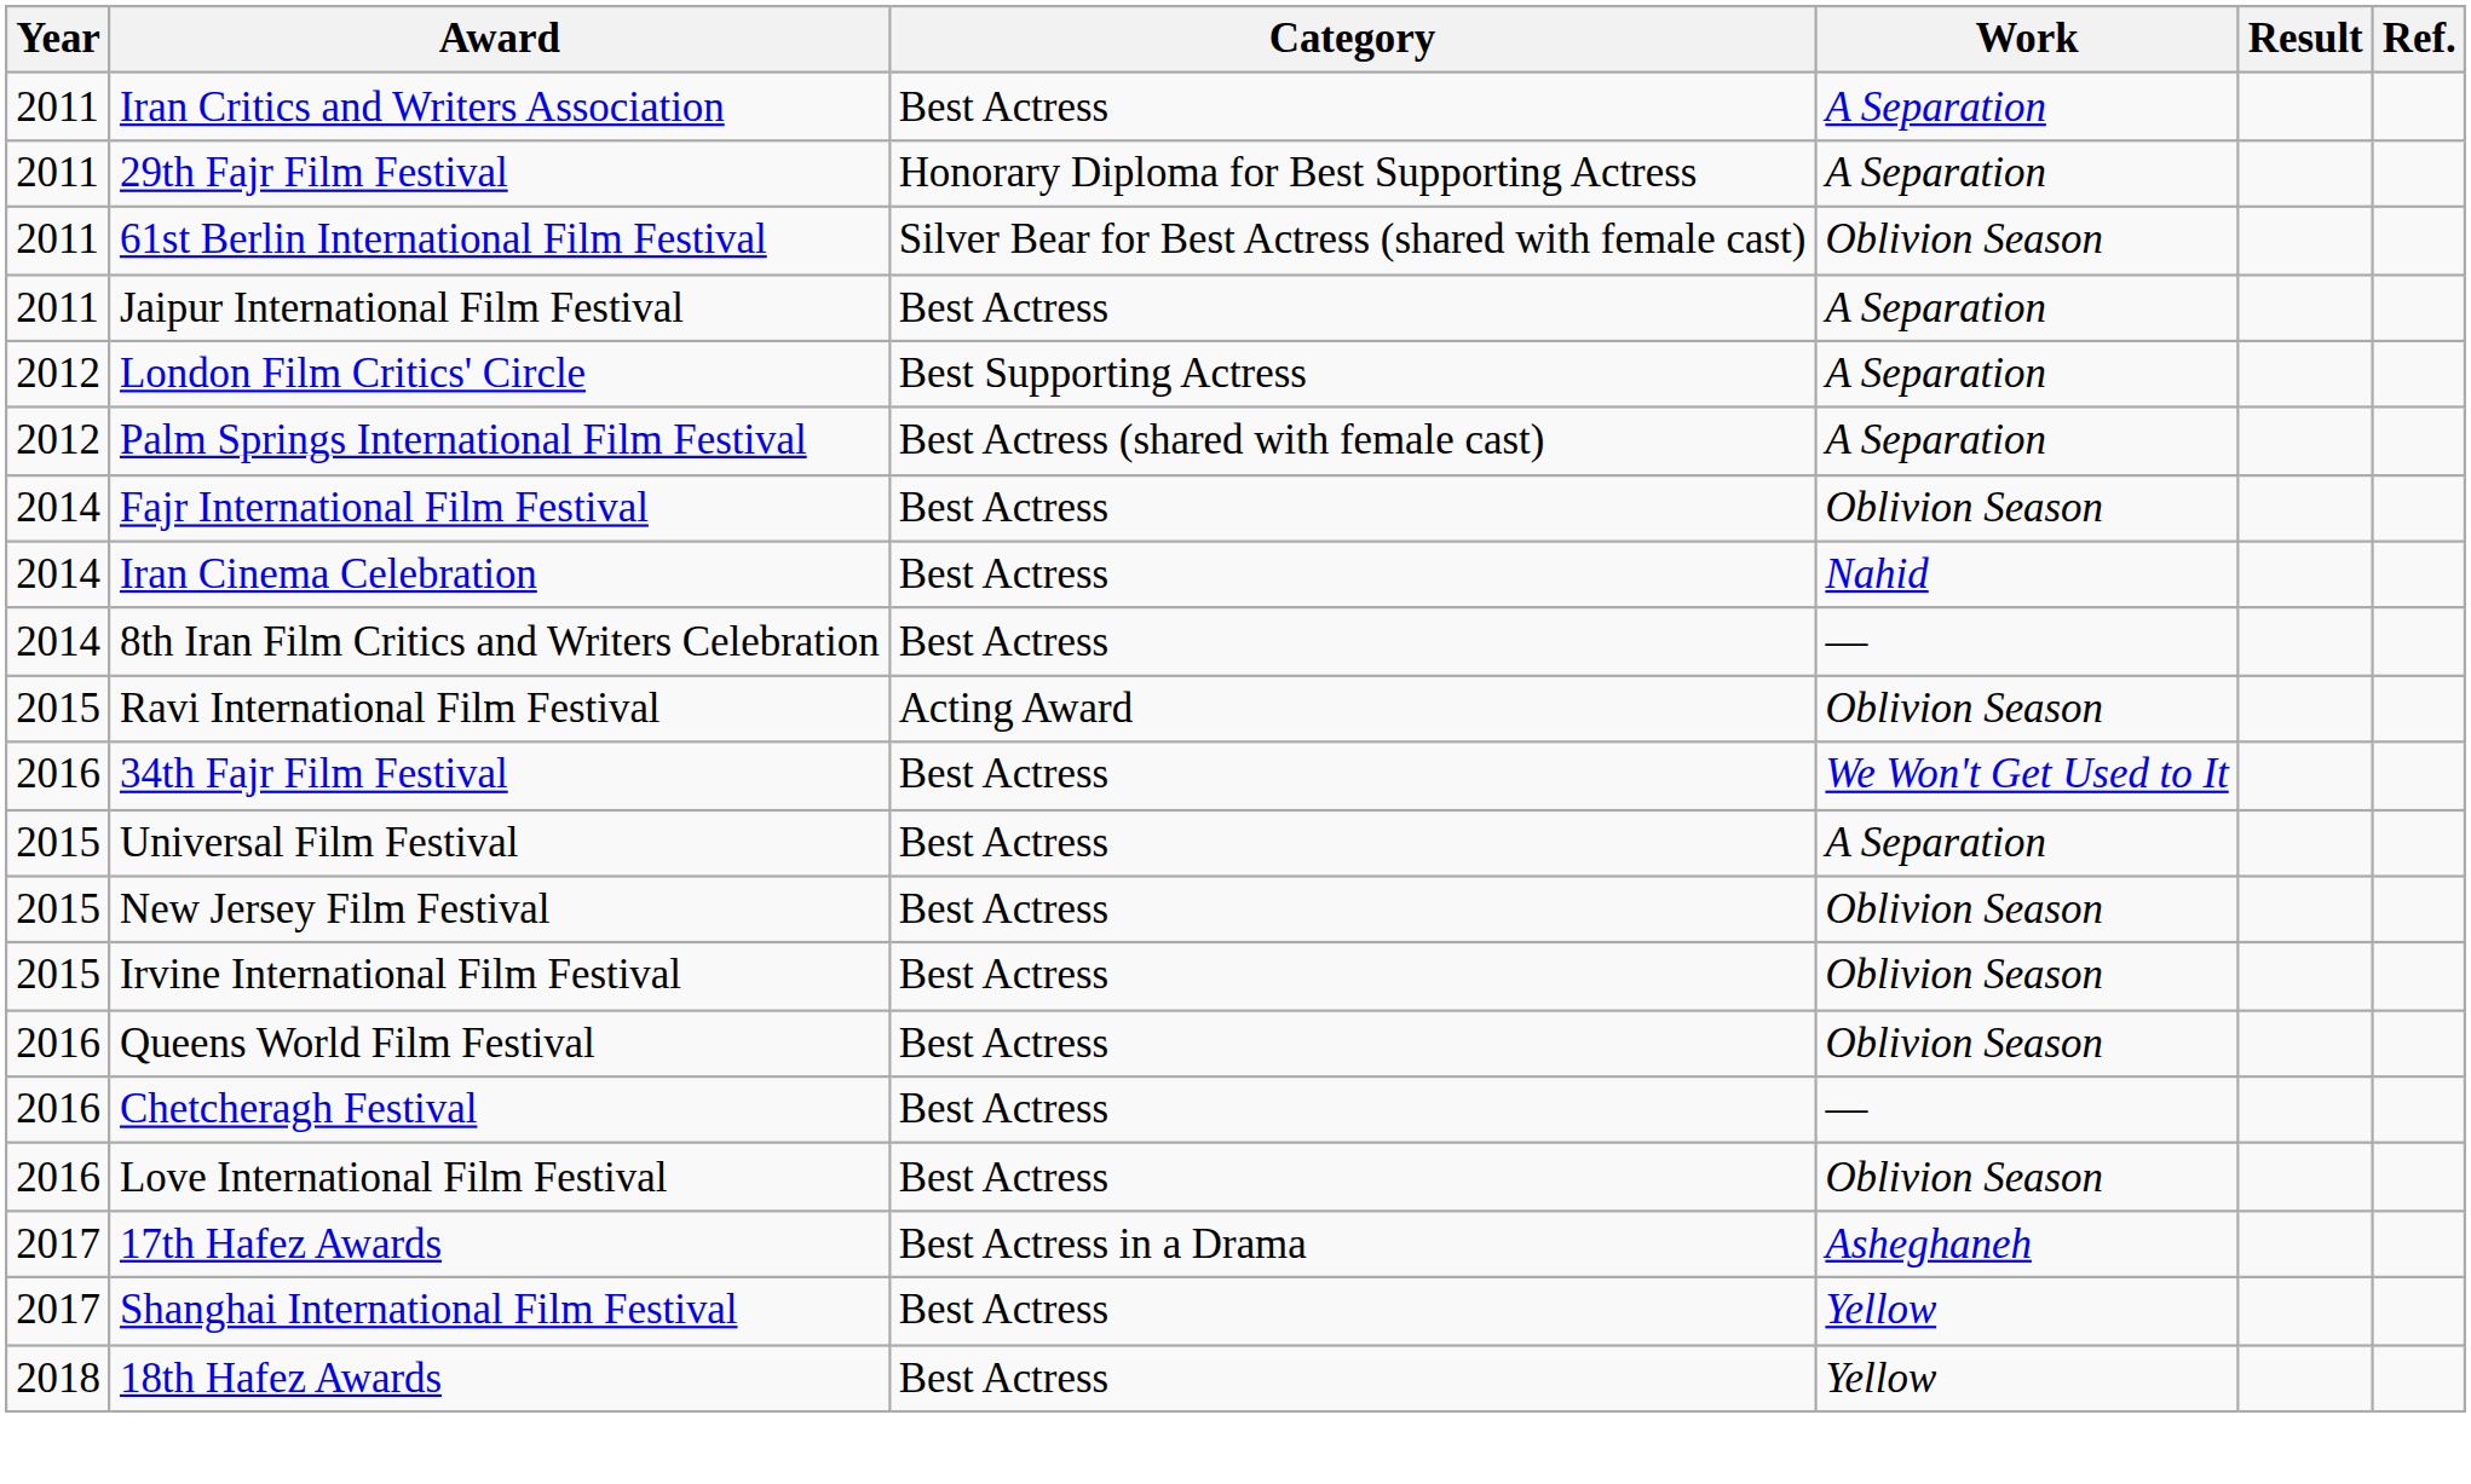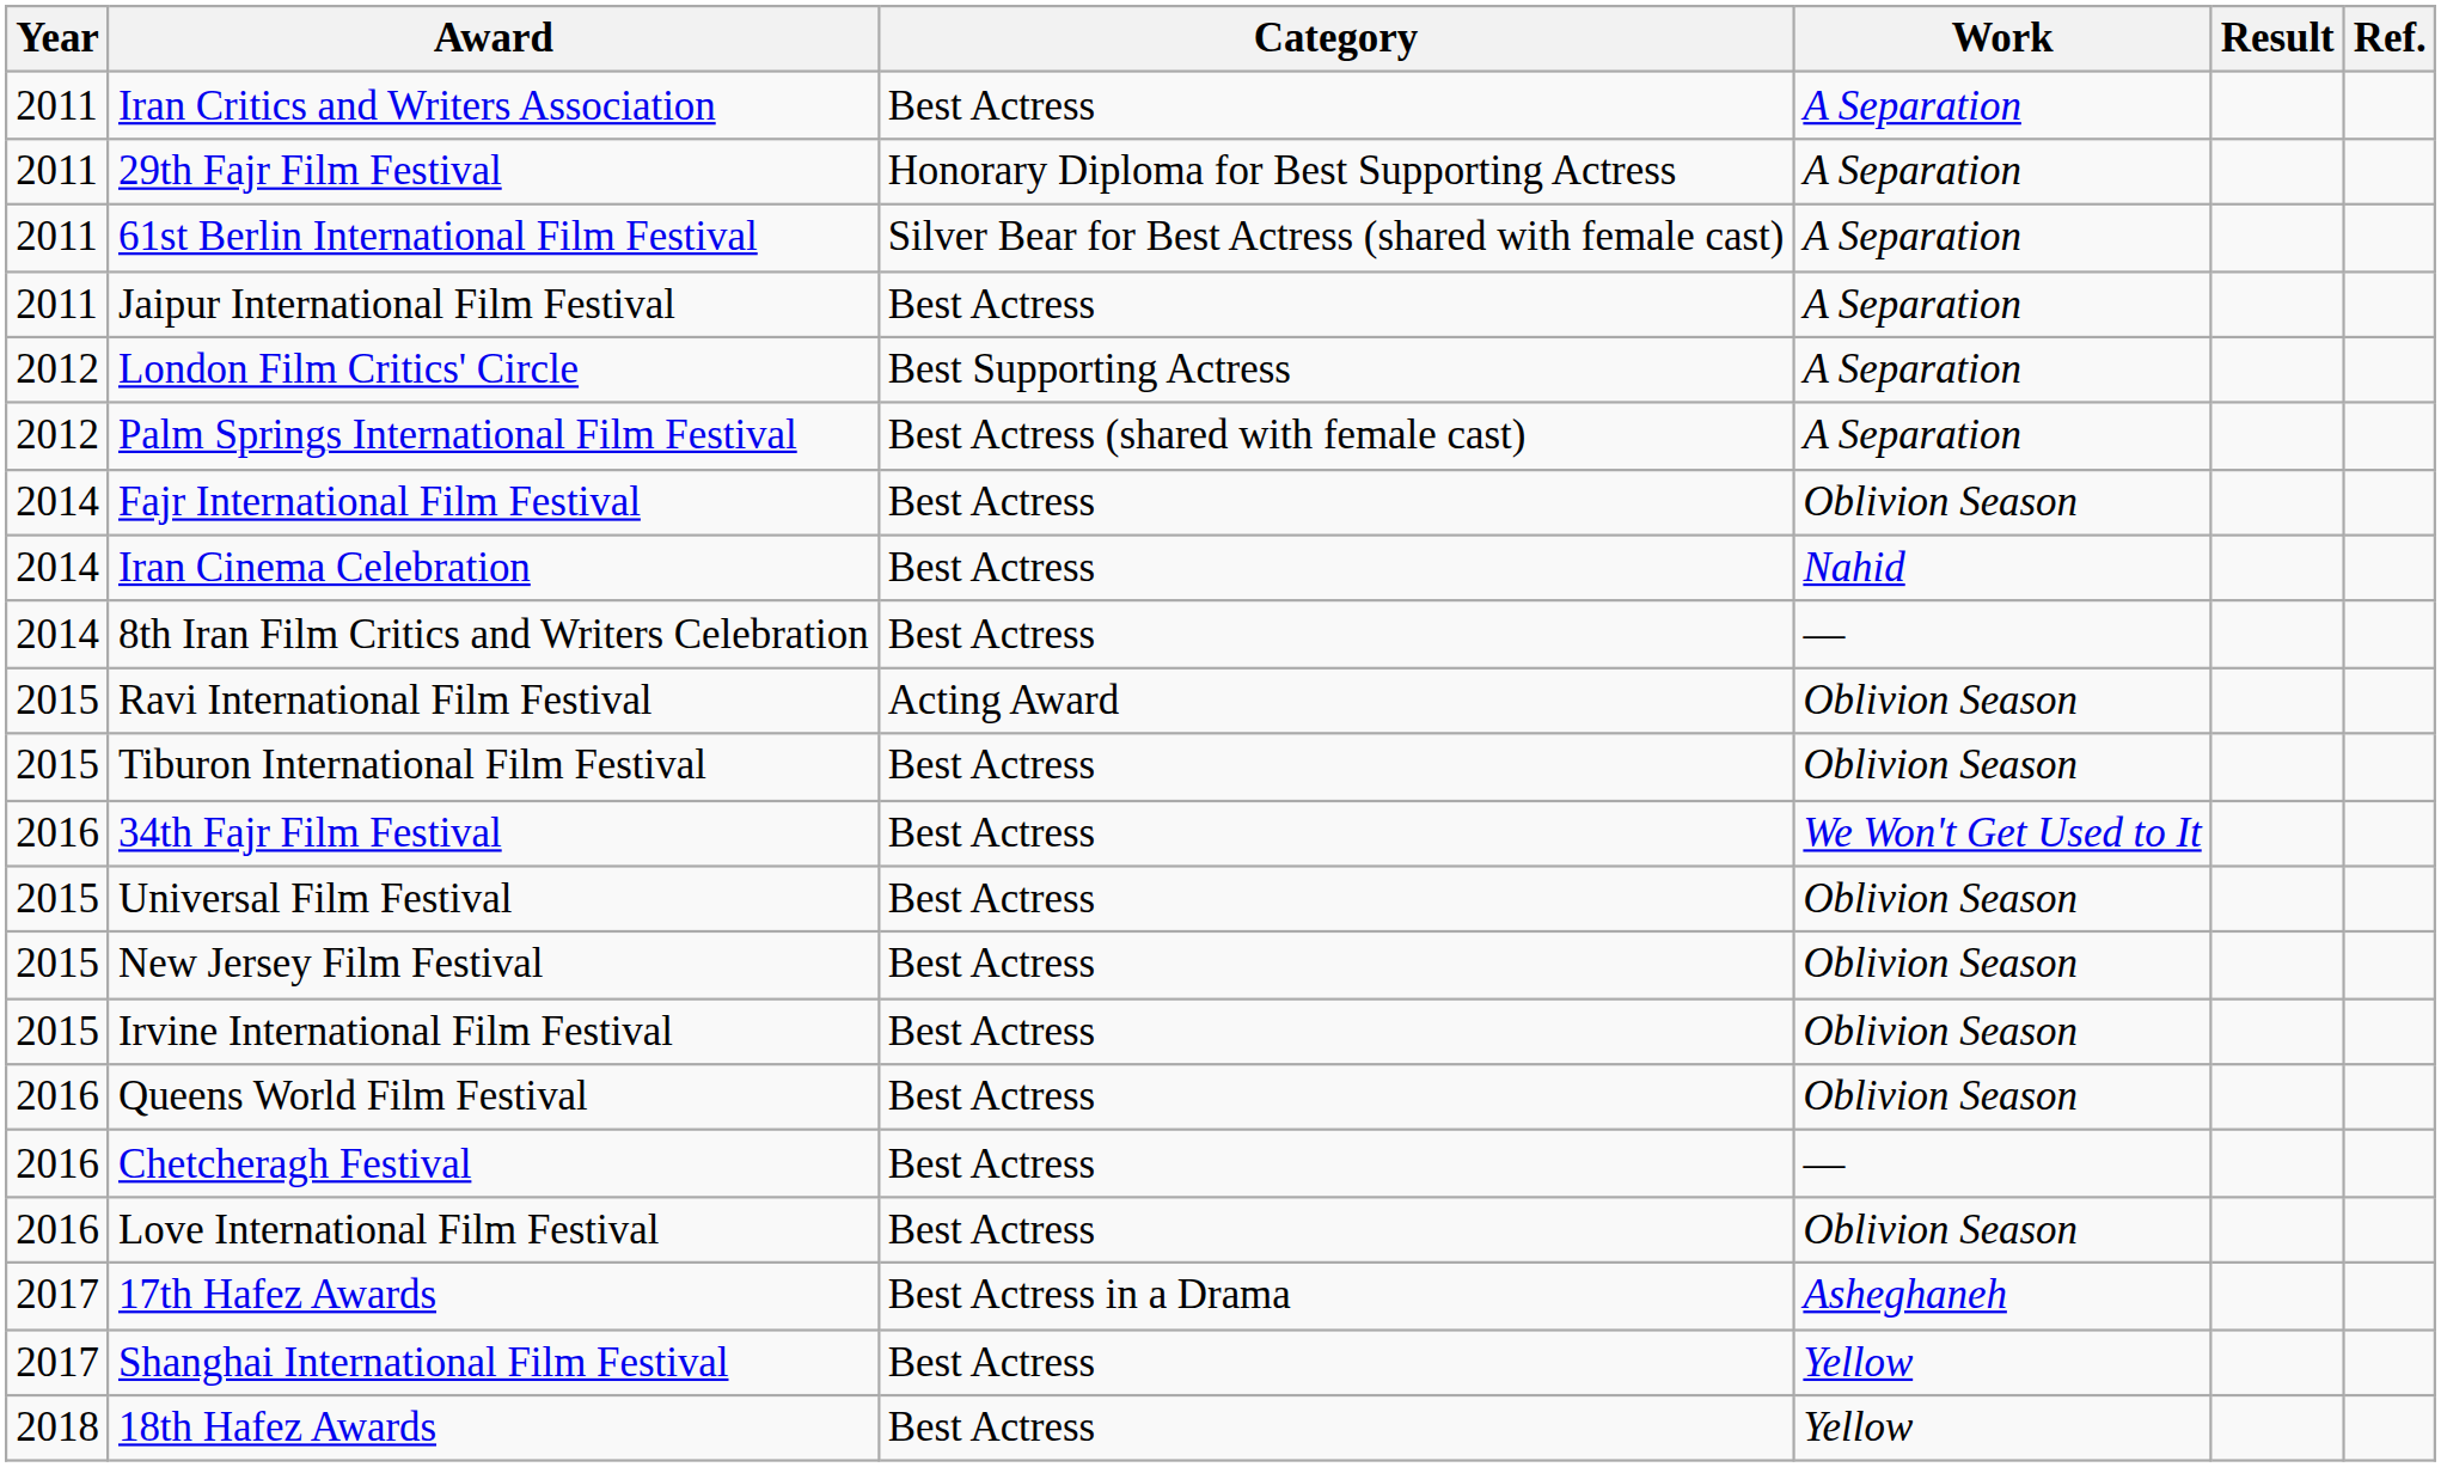61st Berlin International Film Festival | Work: Oblivion Season -> A Separation
+ row: 2015 | Tiburon International Film Festival | Best Actress | Oblivion Season
Universal Film Festival | Work: A Separation -> Oblivion Season
